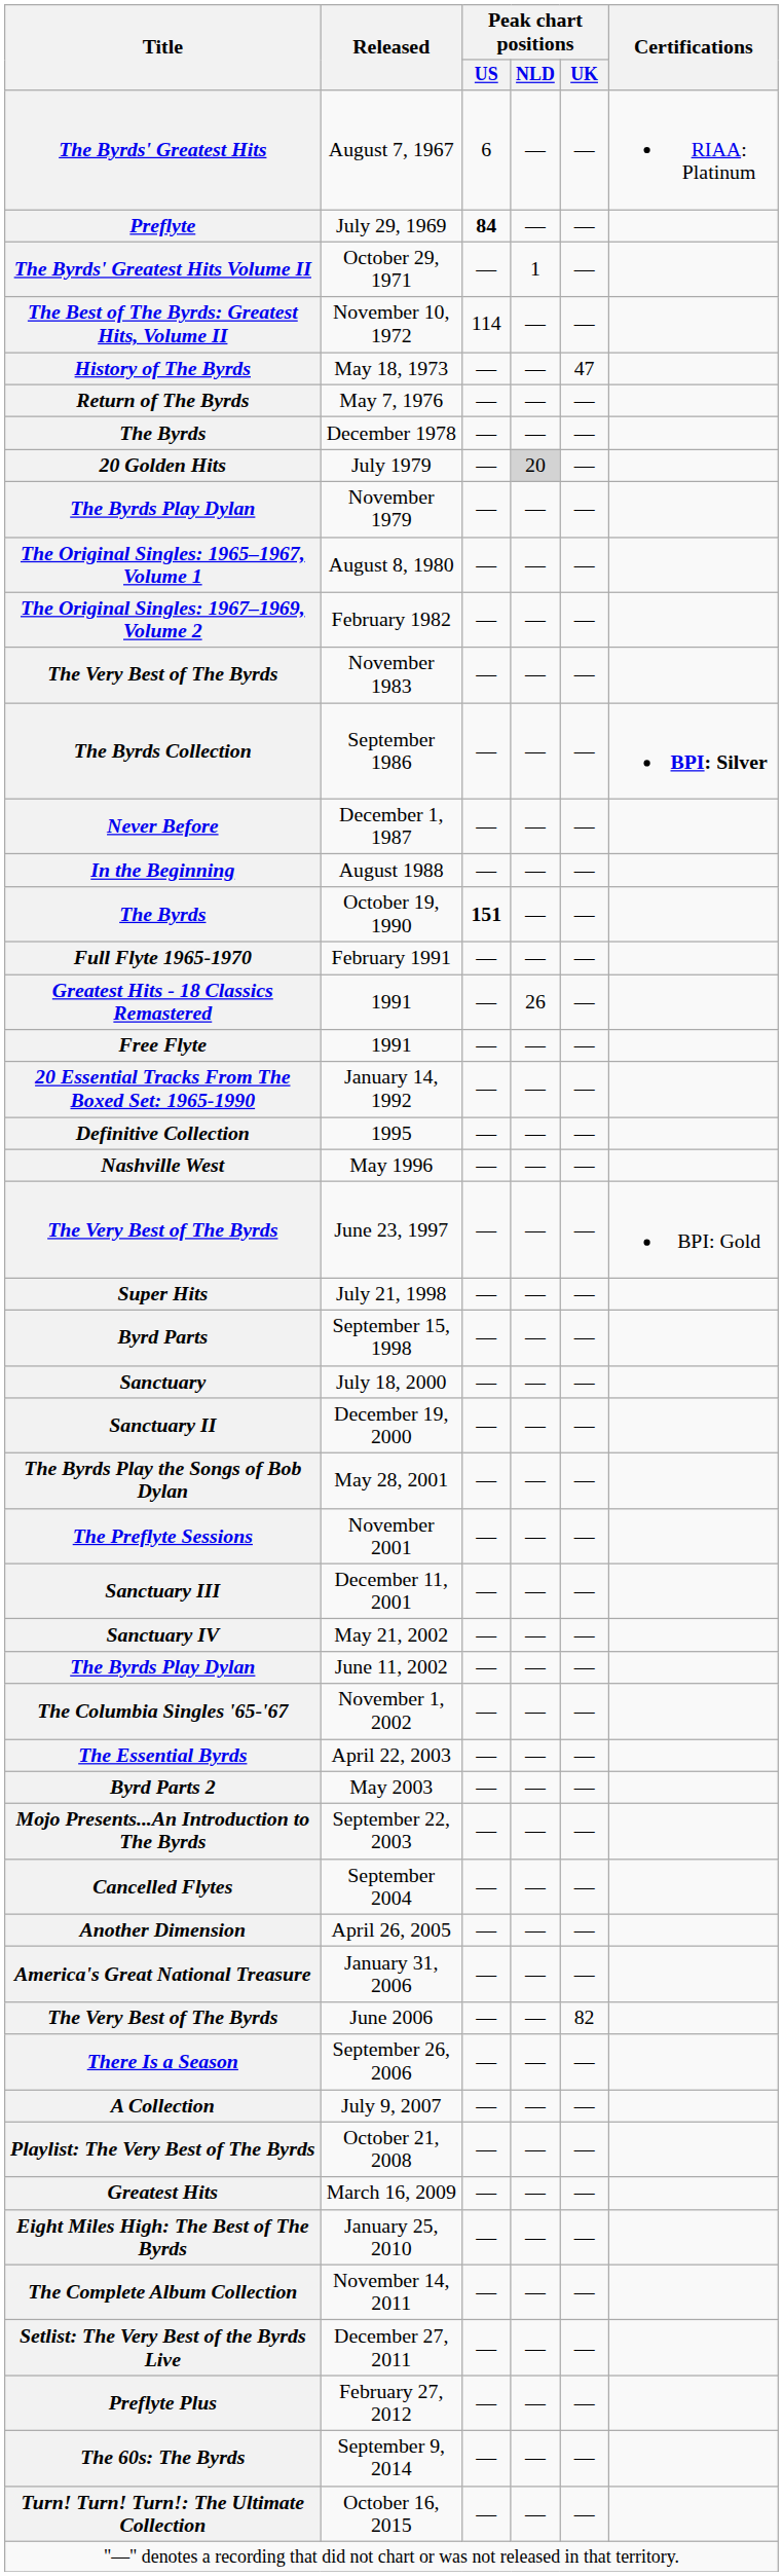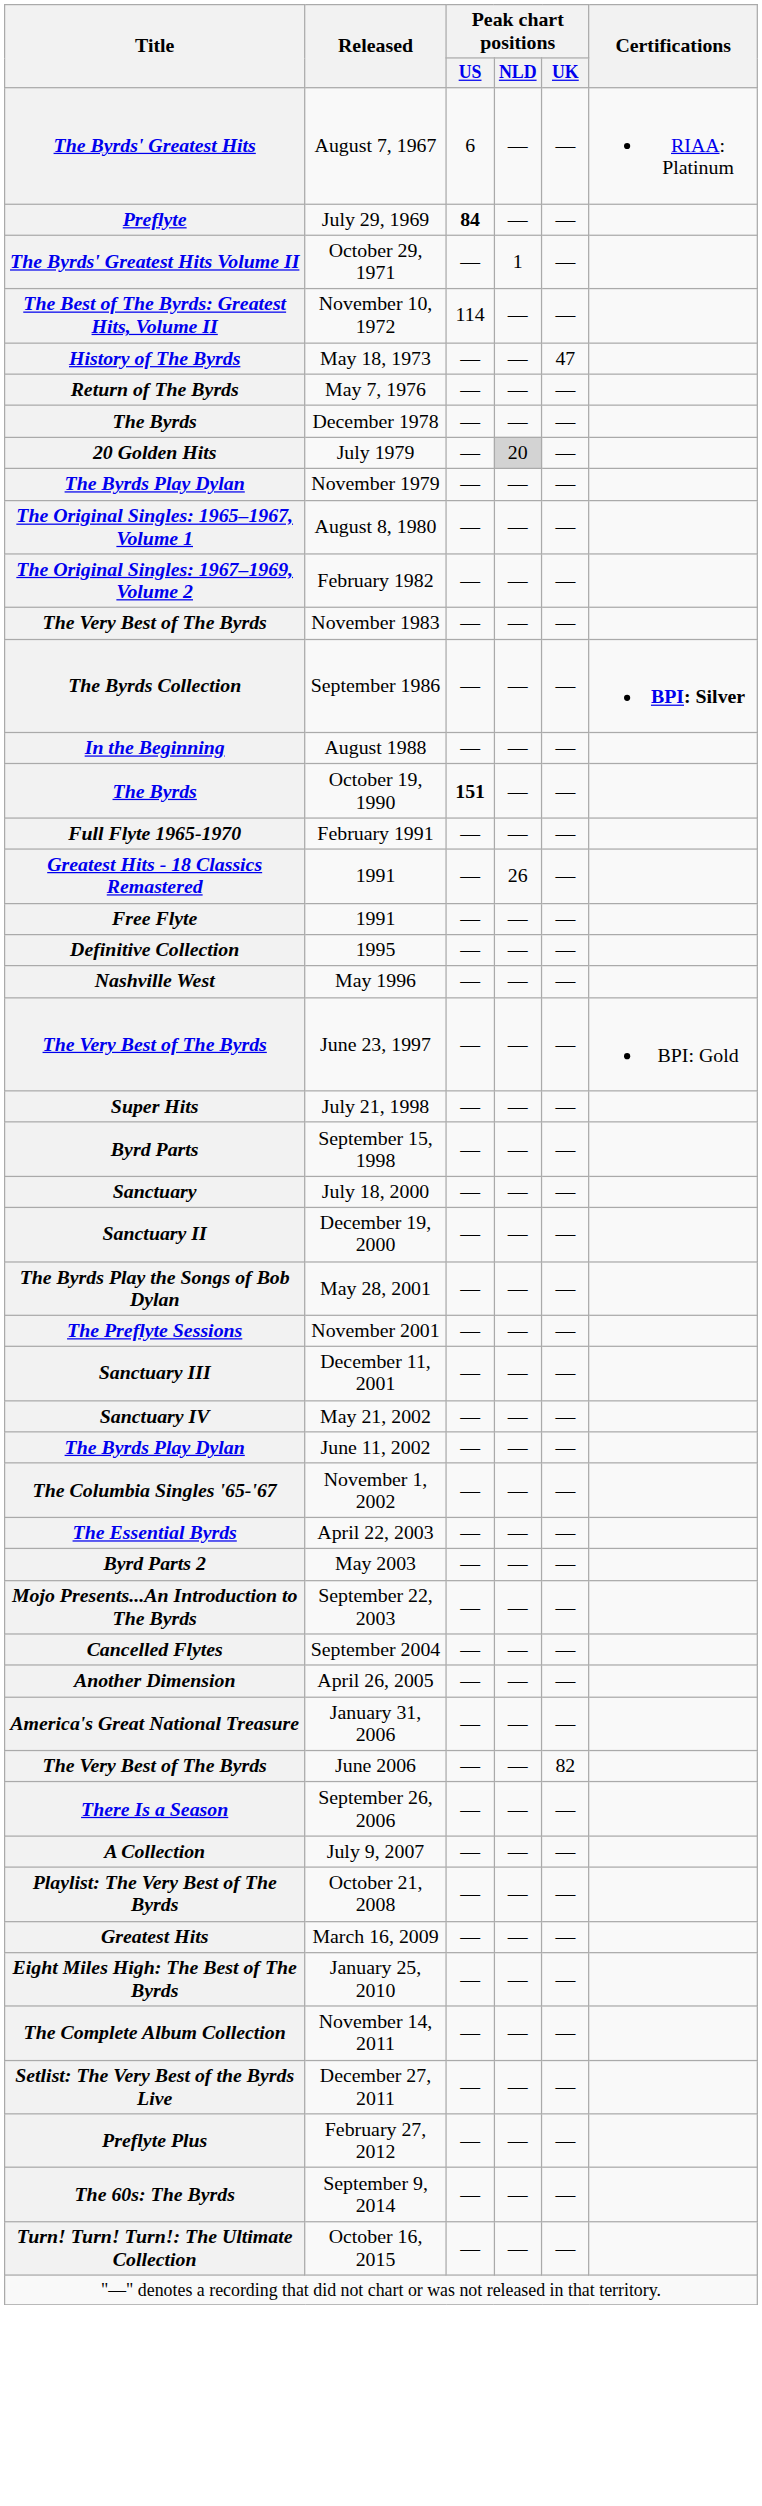- row: Never Before | December 1, 1987 | — | — | —
- row: 20 Essential Tracks From The Boxed Set: 1965-1990 | January 14, 1992 | — | — | —
